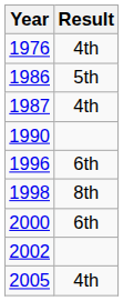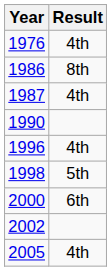1986 | Result: 5th -> 8th
1996 | Result: 6th -> 4th
1998 | Result: 8th -> 5th
